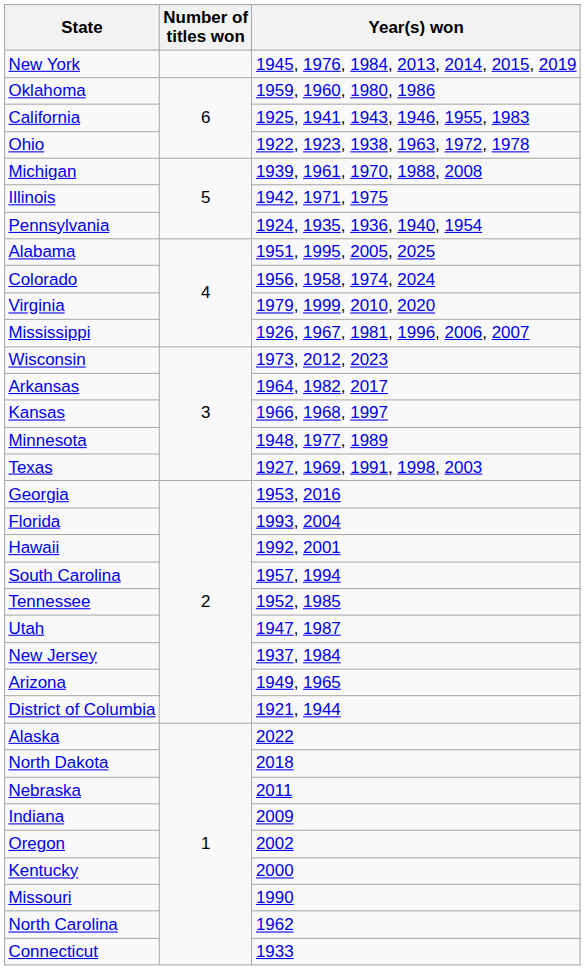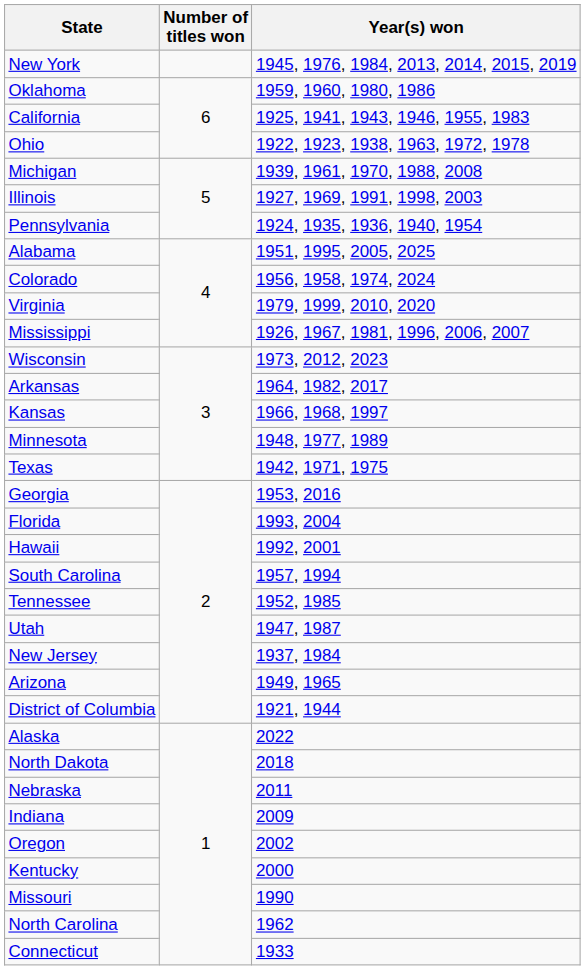Illinois | Year(s) won: 1942, 1971, 1975 -> 1927, 1969, 1991, 1998, 2003
Texas | Year(s) won: 1927, 1969, 1991, 1998, 2003 -> 1942, 1971, 1975
